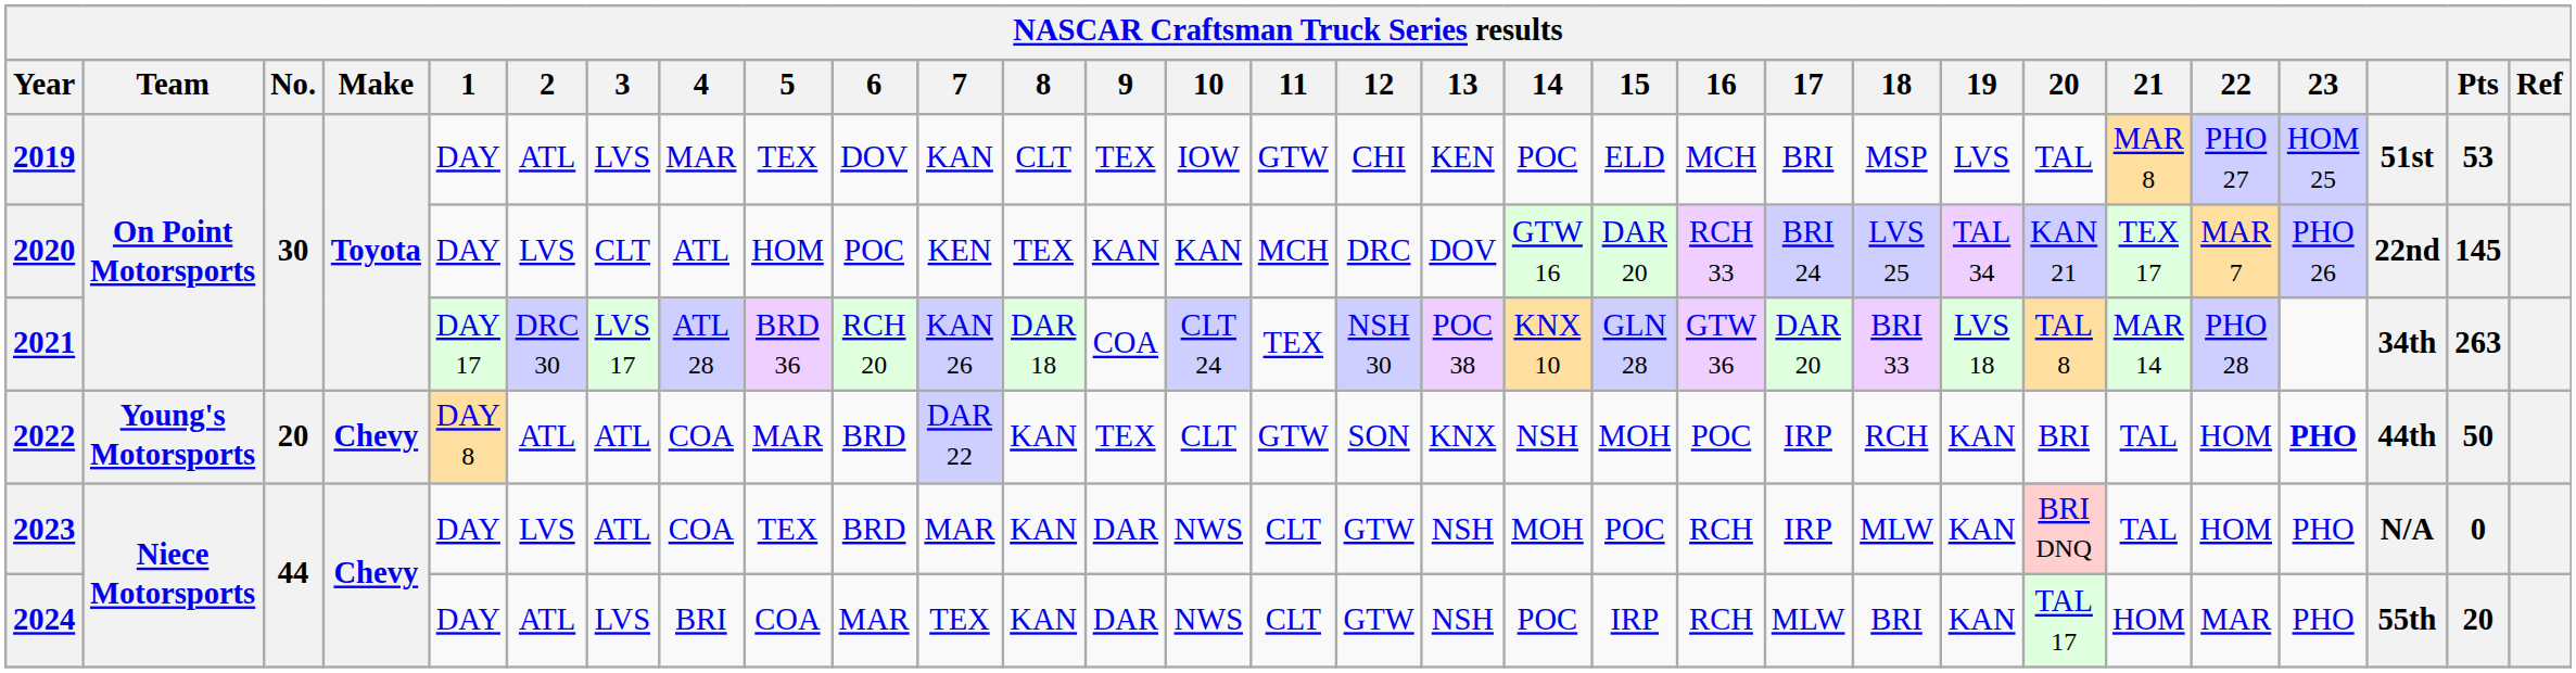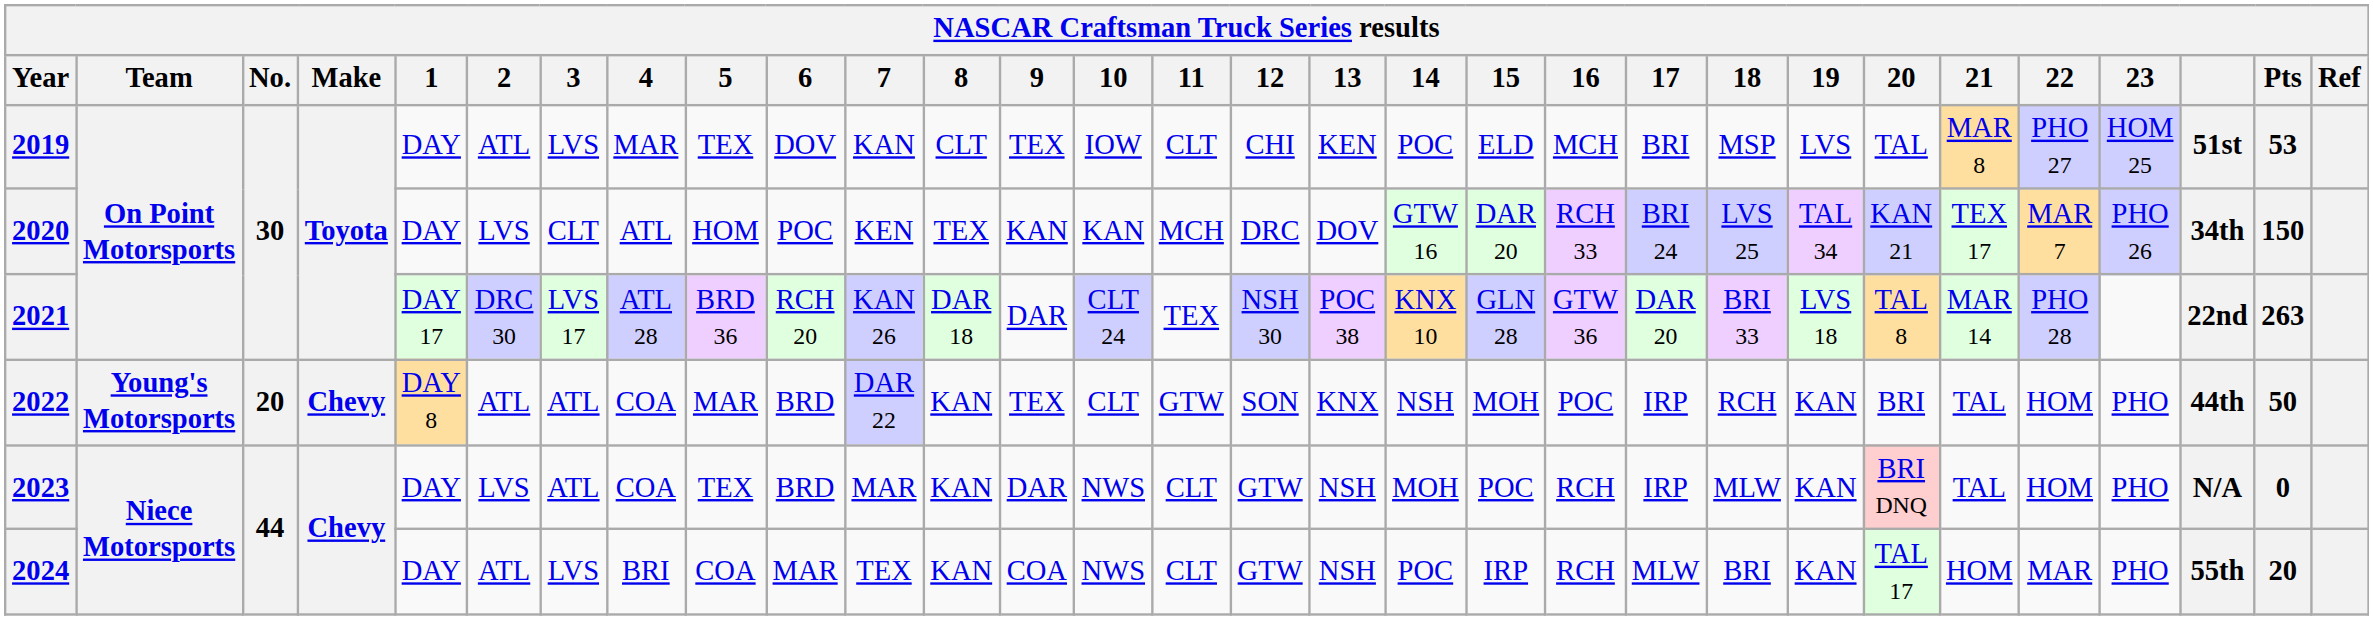2019 | 11: GTW -> CLT
2020 | column 28: 22nd -> 34th
2020 | Pts: 145 -> 150
2021 | 9: COA -> DAR
2021 | column 28: 34th -> 22nd
2022 | 23: bold -> normal
2024 | 9: DAR -> COA
